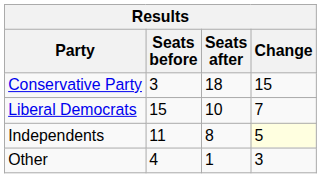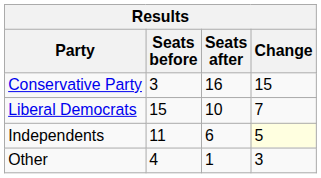Conservative Party | Seats after: 18 -> 16
Independents | Seats after: 8 -> 6
